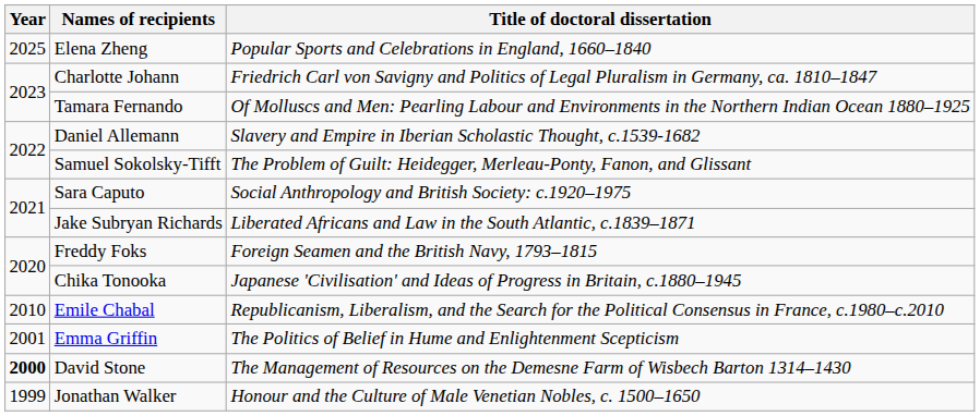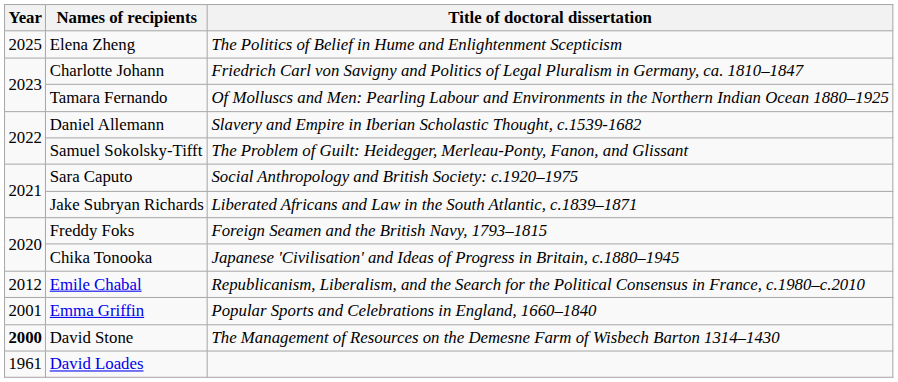Elena Zheng | Title of doctoral dissertation: Popular Sports and Celebrations in England, 1660–1840 -> The Politics of Belief in Hume and Enlightenment Scepticism
Emile Chabal | Year: 2010 -> 2012
Emma Griffin | Title of doctoral dissertation: The Politics of Belief in Hume and Enlightenment Scepticism -> Popular Sports and Celebrations in England, 1660–1840
- row: 1999 | Jonathan Walker | Honour and the Culture of Male Venetian Nobles, c. 1500–1650
+ row: 1961 | David Loades
